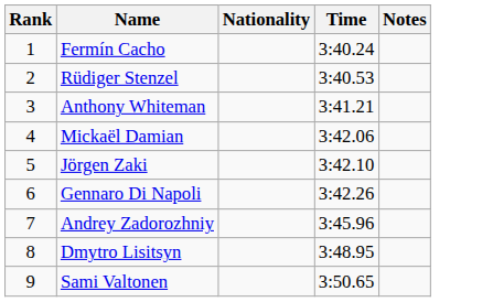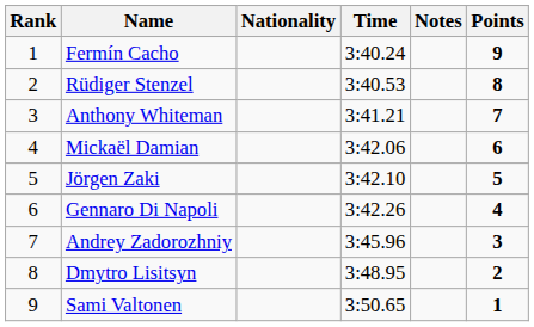+ column: Points | 9 | 8 | 7 | 6 | 5 | 4 | 3 | 2 | 1
